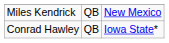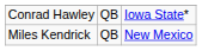rows swapped: Miles Kendrick <-> Conrad Hawley
